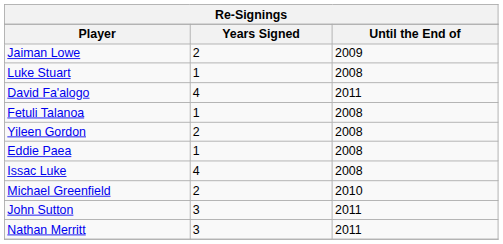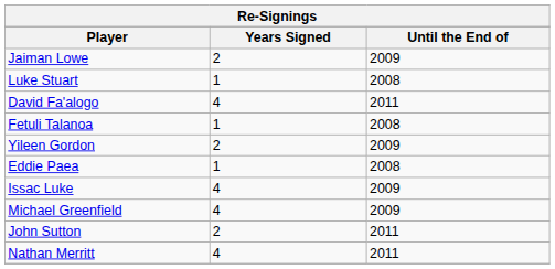Yileen Gordon | Until the End of: 2008 -> 2009
Issac Luke | Until the End of: 2008 -> 2009
Michael Greenfield | Years Signed: 2 -> 4
Michael Greenfield | Until the End of: 2010 -> 2009
John Sutton | Years Signed: 3 -> 2
Nathan Merritt | Years Signed: 3 -> 4
